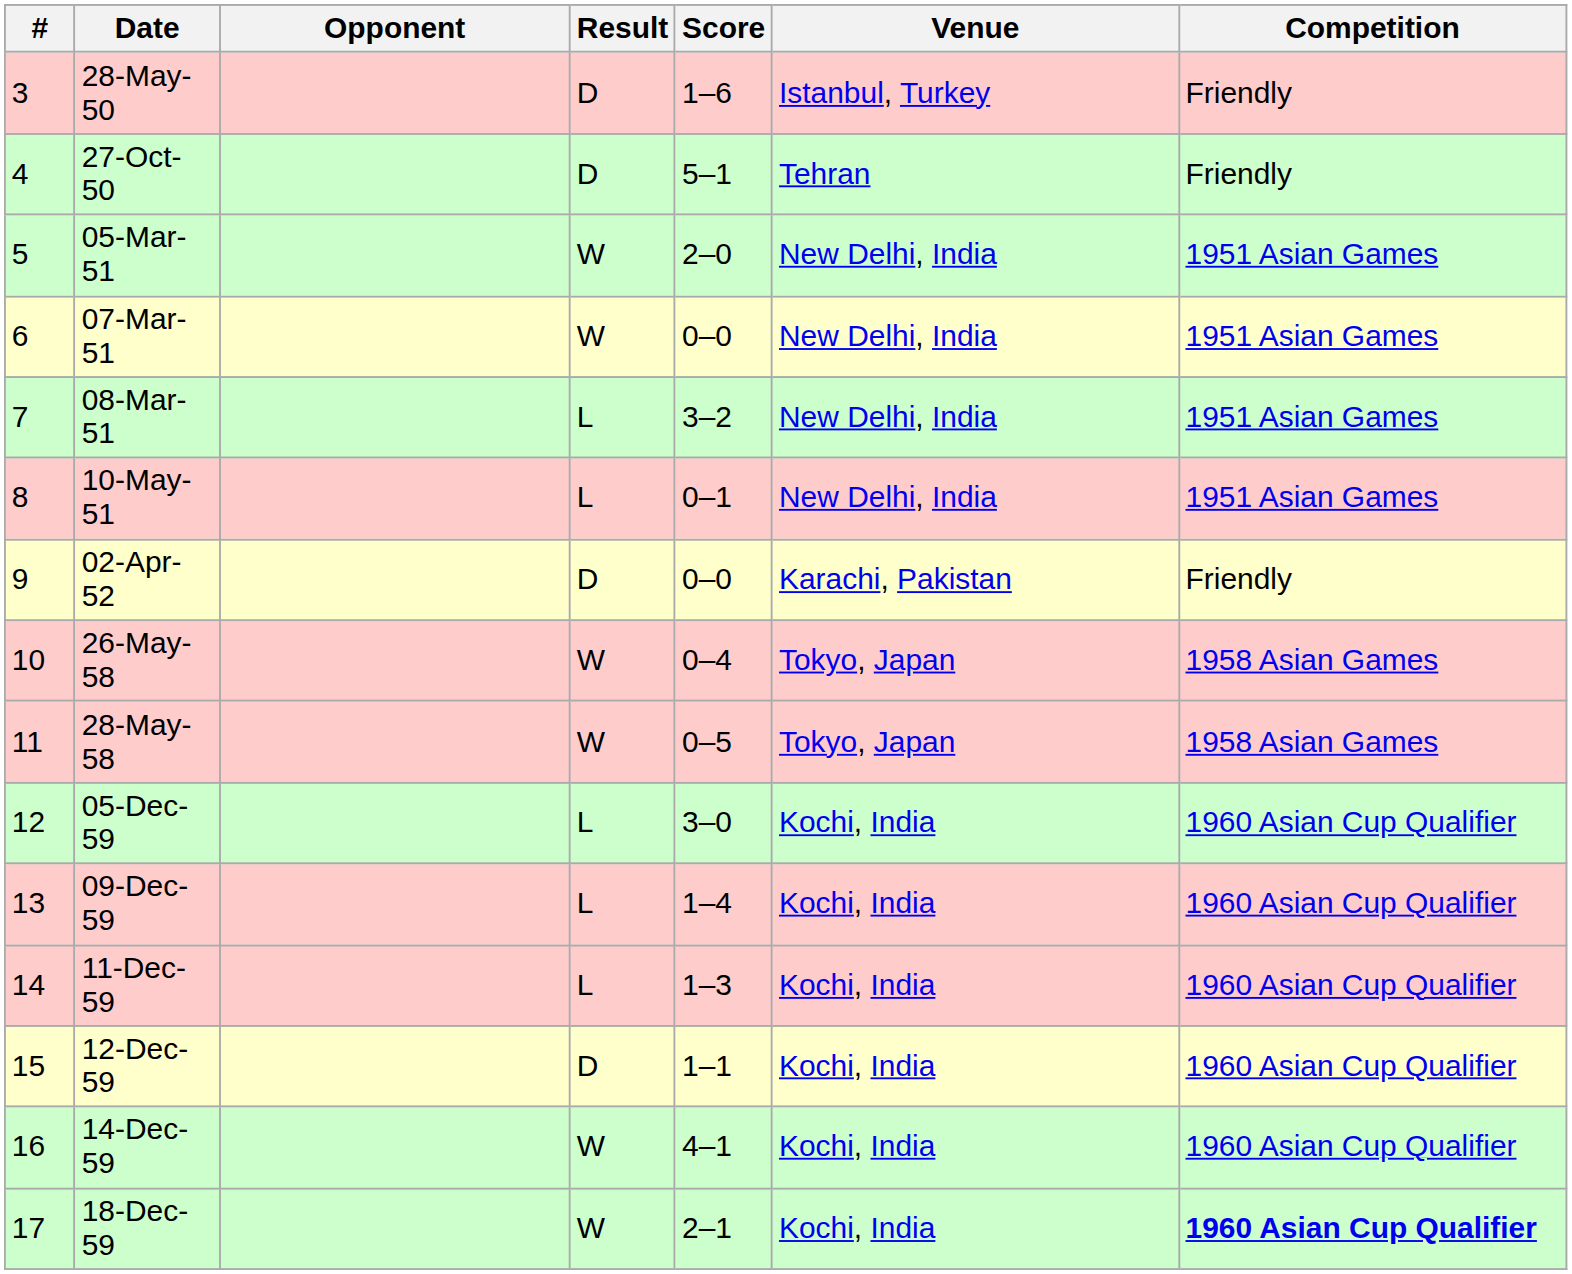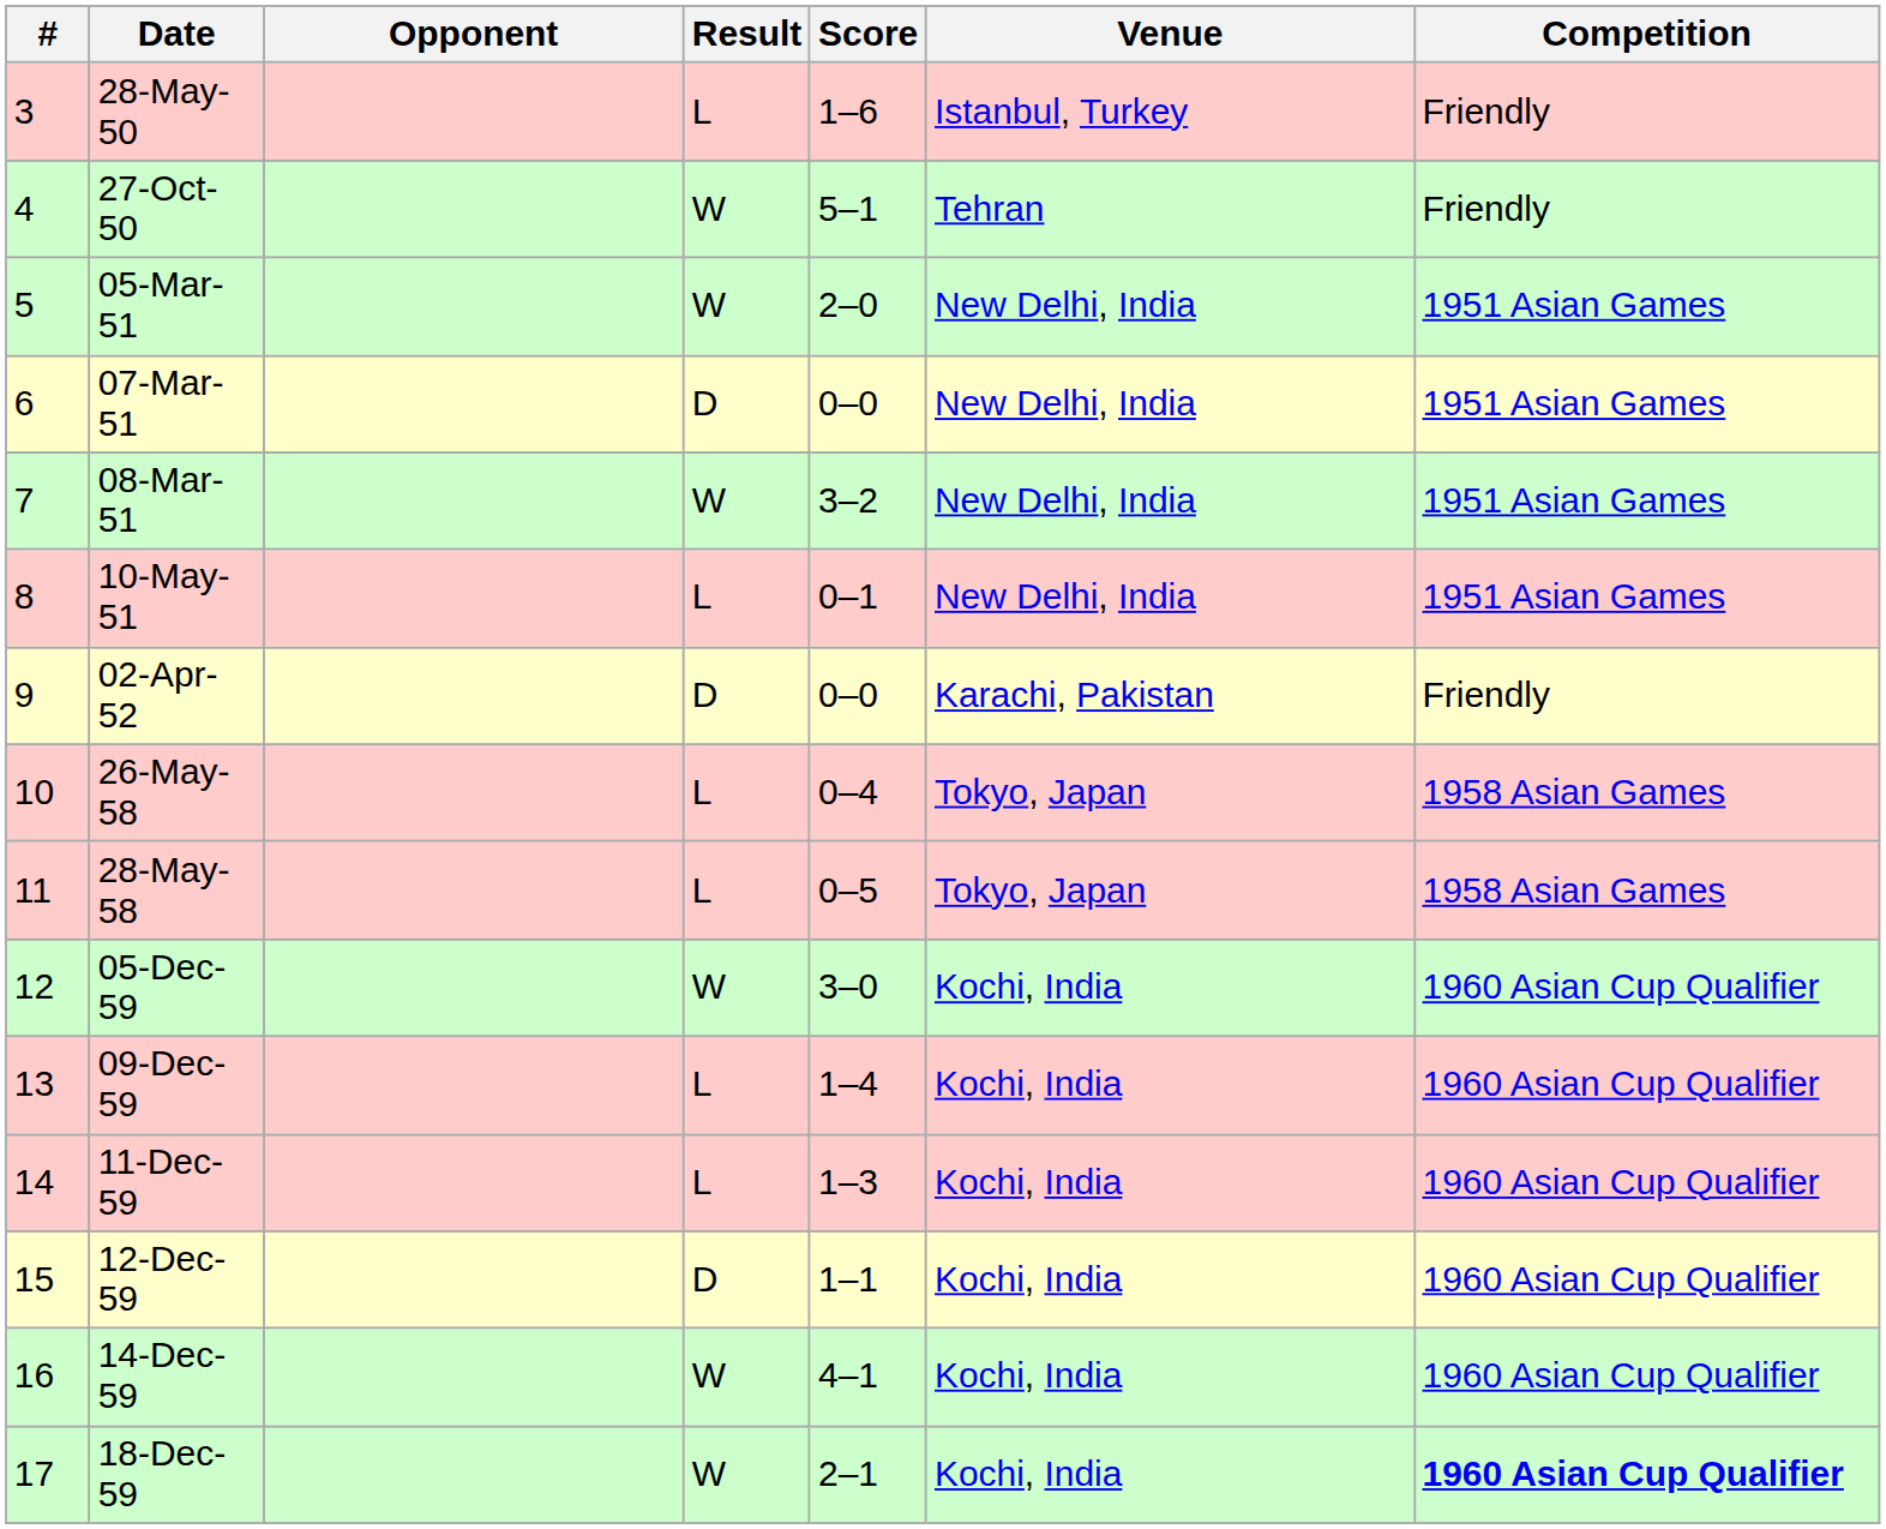28-May-50 | Result: D -> L
27-Oct-50 | Result: D -> W
07-Mar-51 | Result: W -> D
08-Mar-51 | Result: L -> W
26-May-58 | Result: W -> L
28-May-58 | Result: W -> L
05-Dec-59 | Result: L -> W
